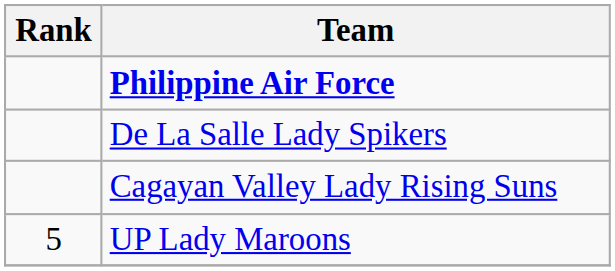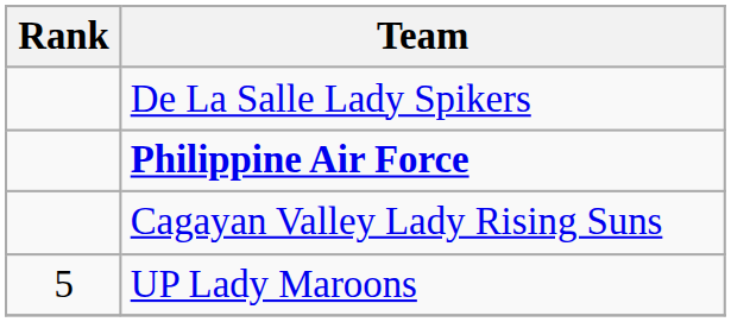rows swapped: Philippine Air Force <-> De La Salle Lady Spikers
